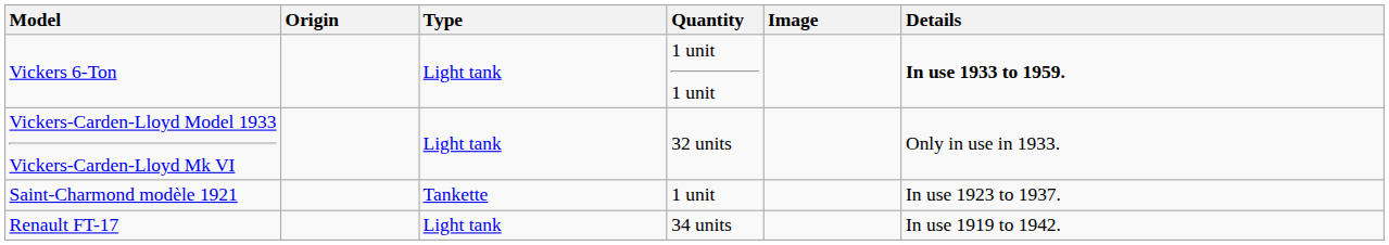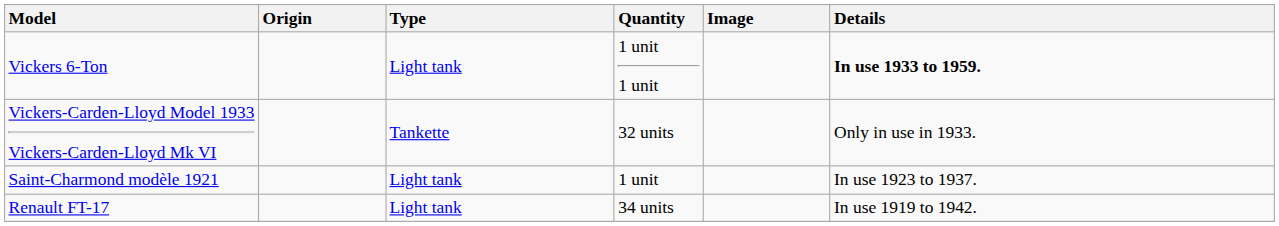Vickers-Carden-Lloyd Model 1933 Vickers-Carden-Lloyd Mk VI | Type: Light tank -> Tankette
Saint-Charmond modèle 1921 | Type: Tankette -> Light tank
